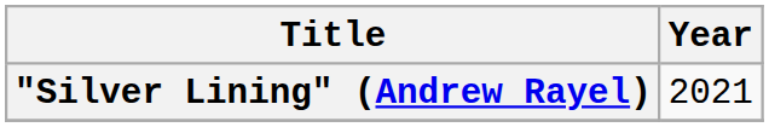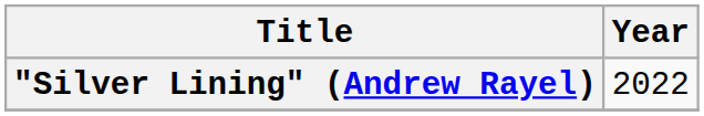"Silver Lining" (Andrew Rayel) | Year: 2021 -> 2022
